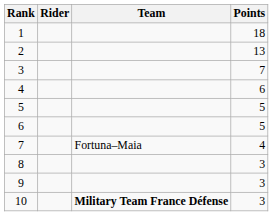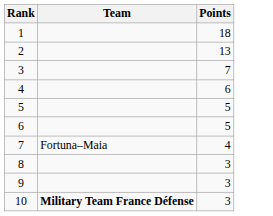- column: Rider
